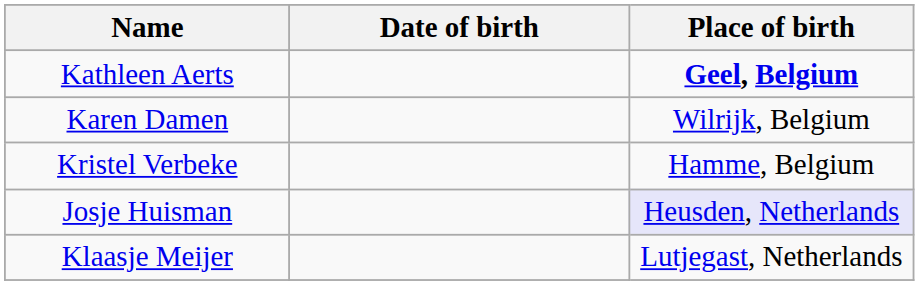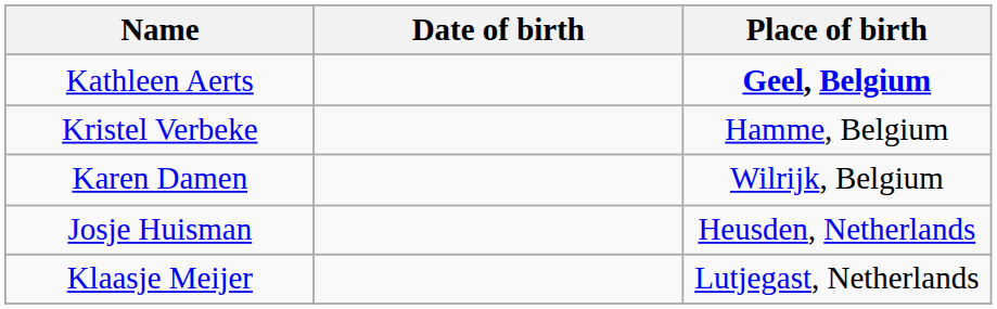rows swapped: Karen Damen <-> Kristel Verbeke
Josje Huisman | Place of birth: lavender background -> no background
